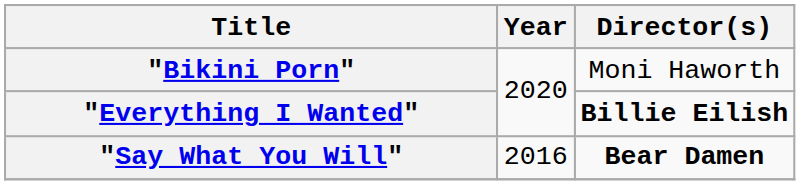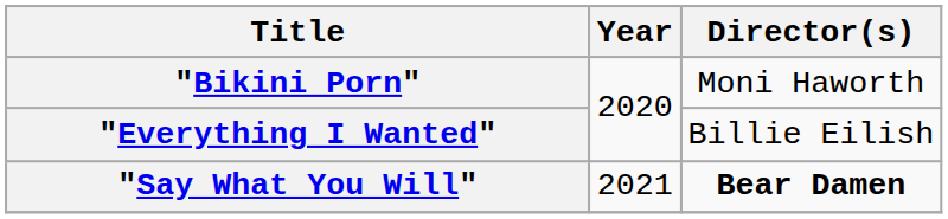"Everything I Wanted" | Director(s): bold -> normal
"Say What You Will" | Year: 2016 -> 2021
